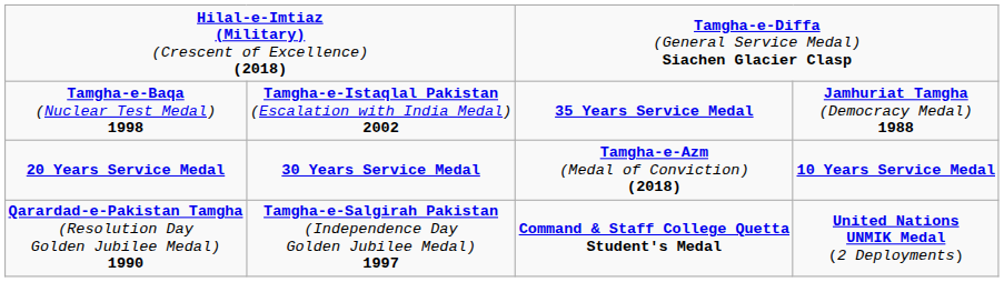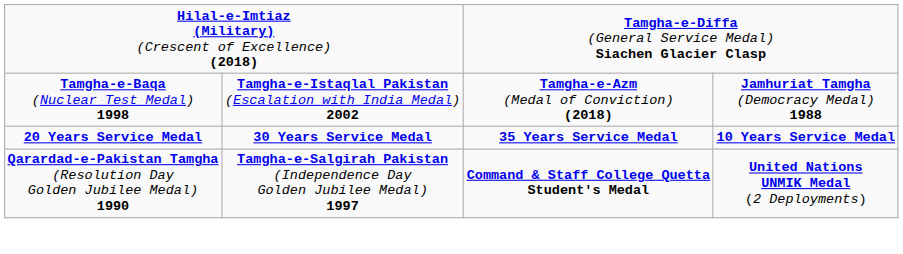Tamgha-e-Baqa (Nuclear Test Medal) 1998 | column 3: 35 Years Service Medal -> Tamgha-e-Azm (Medal of Conviction) (2018)
20 Years Service Medal | column 3: Tamgha-e-Azm (Medal of Conviction) (2018) -> 35 Years Service Medal
